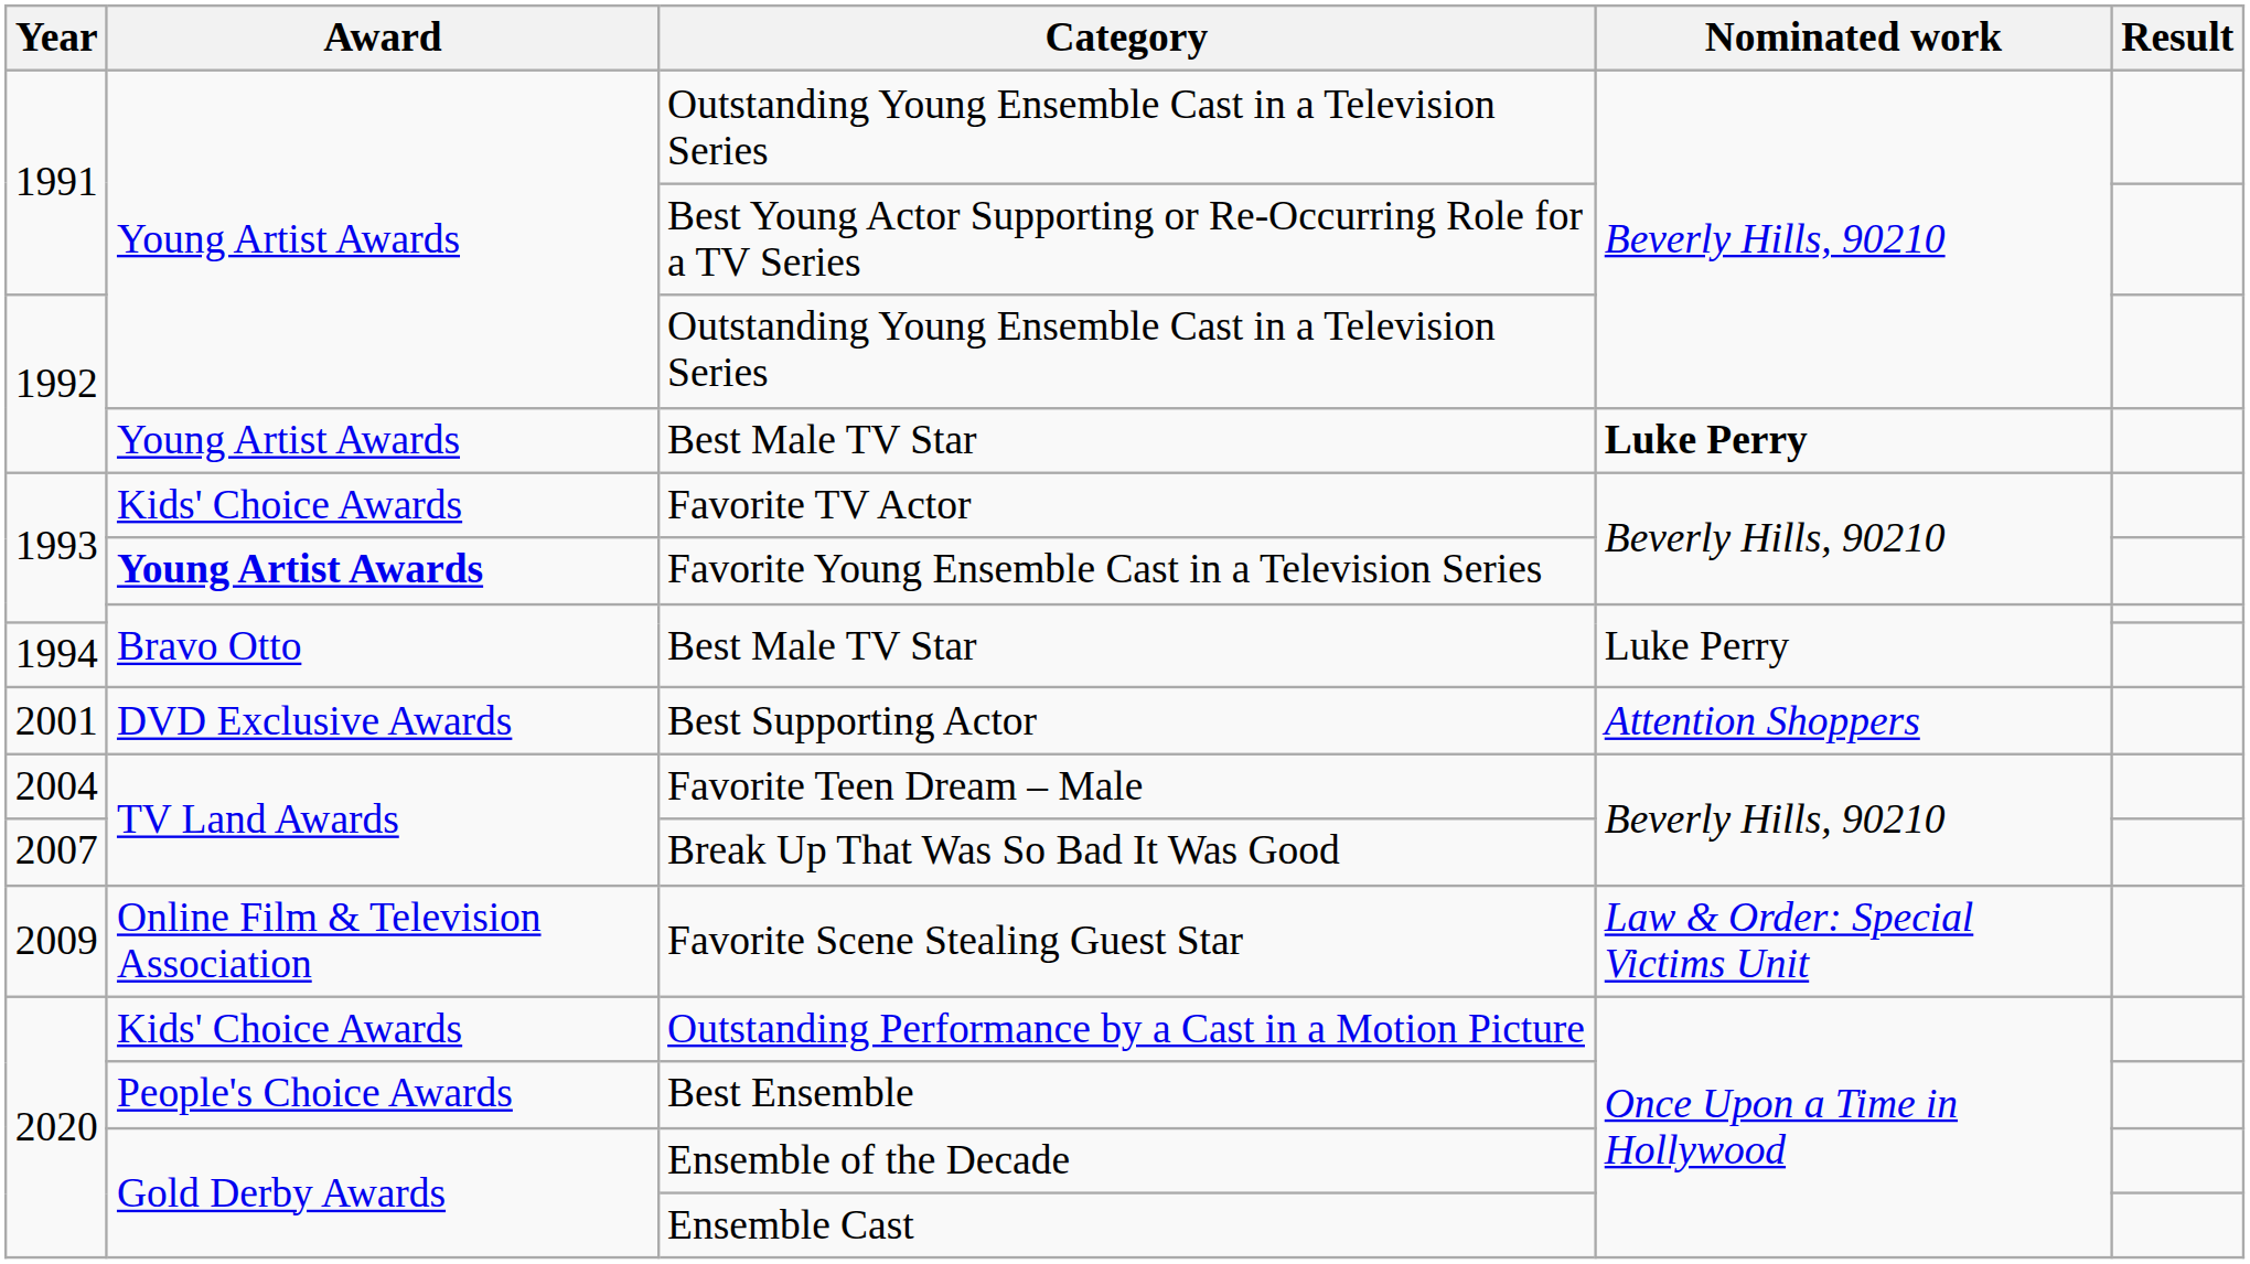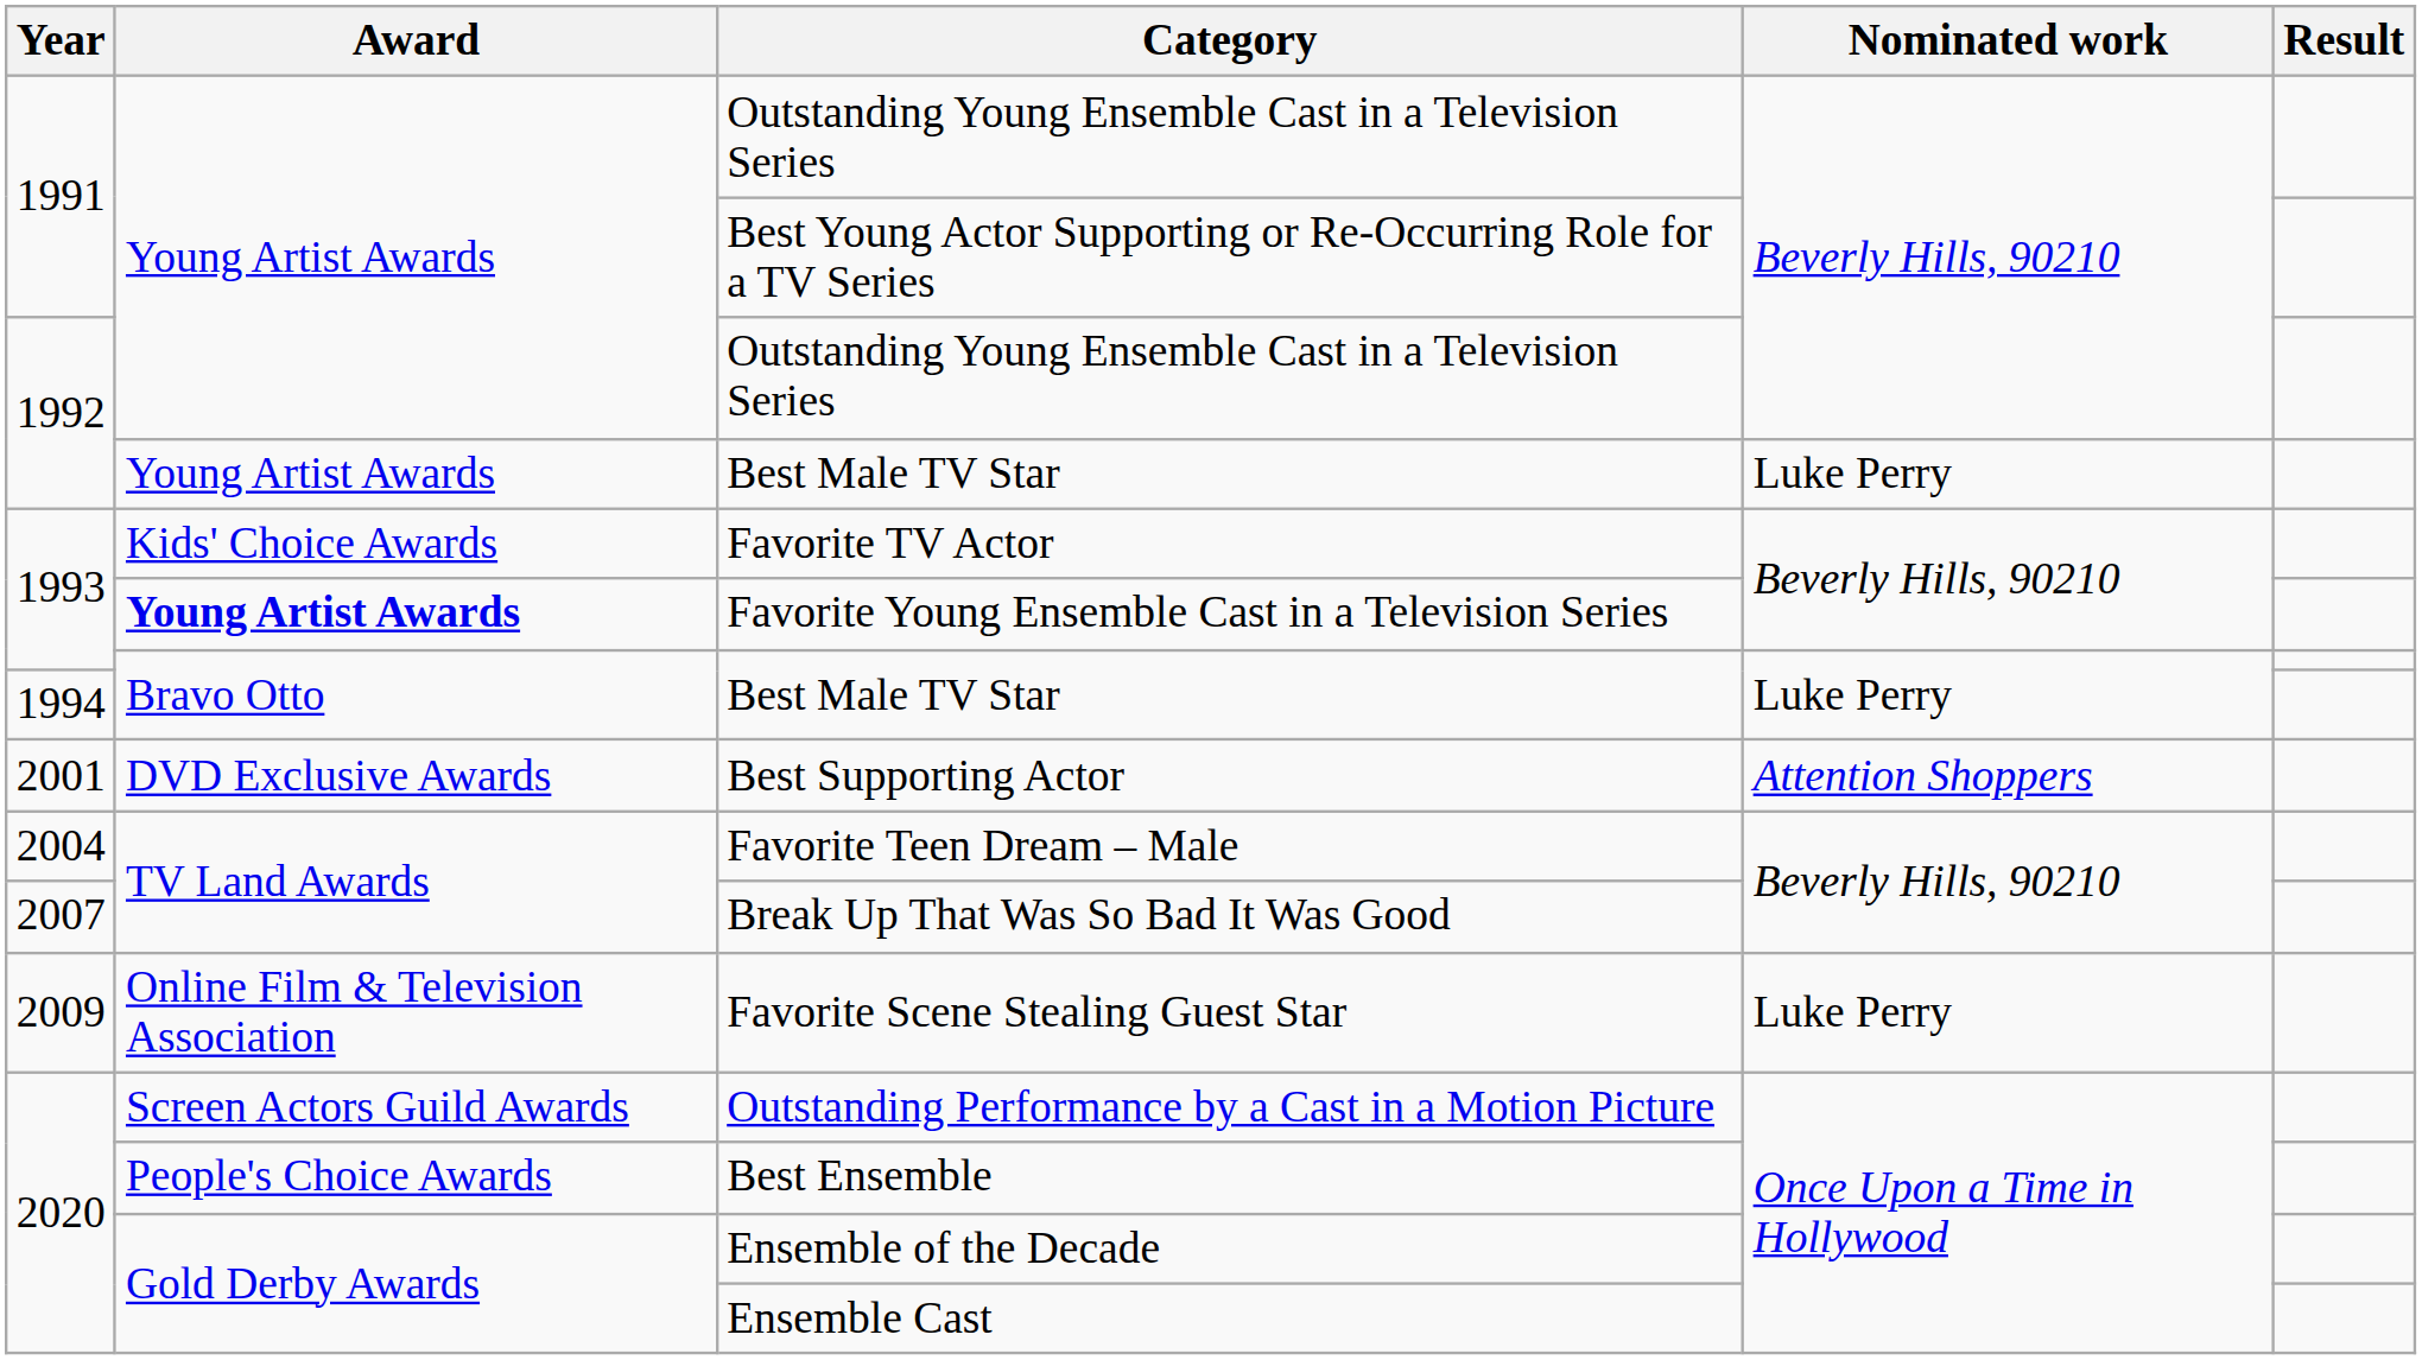1992 / Best Male TV Star | Nominated work: bold -> normal
Favorite Scene Stealing Guest Star | Nominated work: Law & Order: Special Victims Unit -> Luke Perry
Outstanding Performance by a Cast in a Motion Picture | Award: Kids' Choice Awards -> Screen Actors Guild Awards
